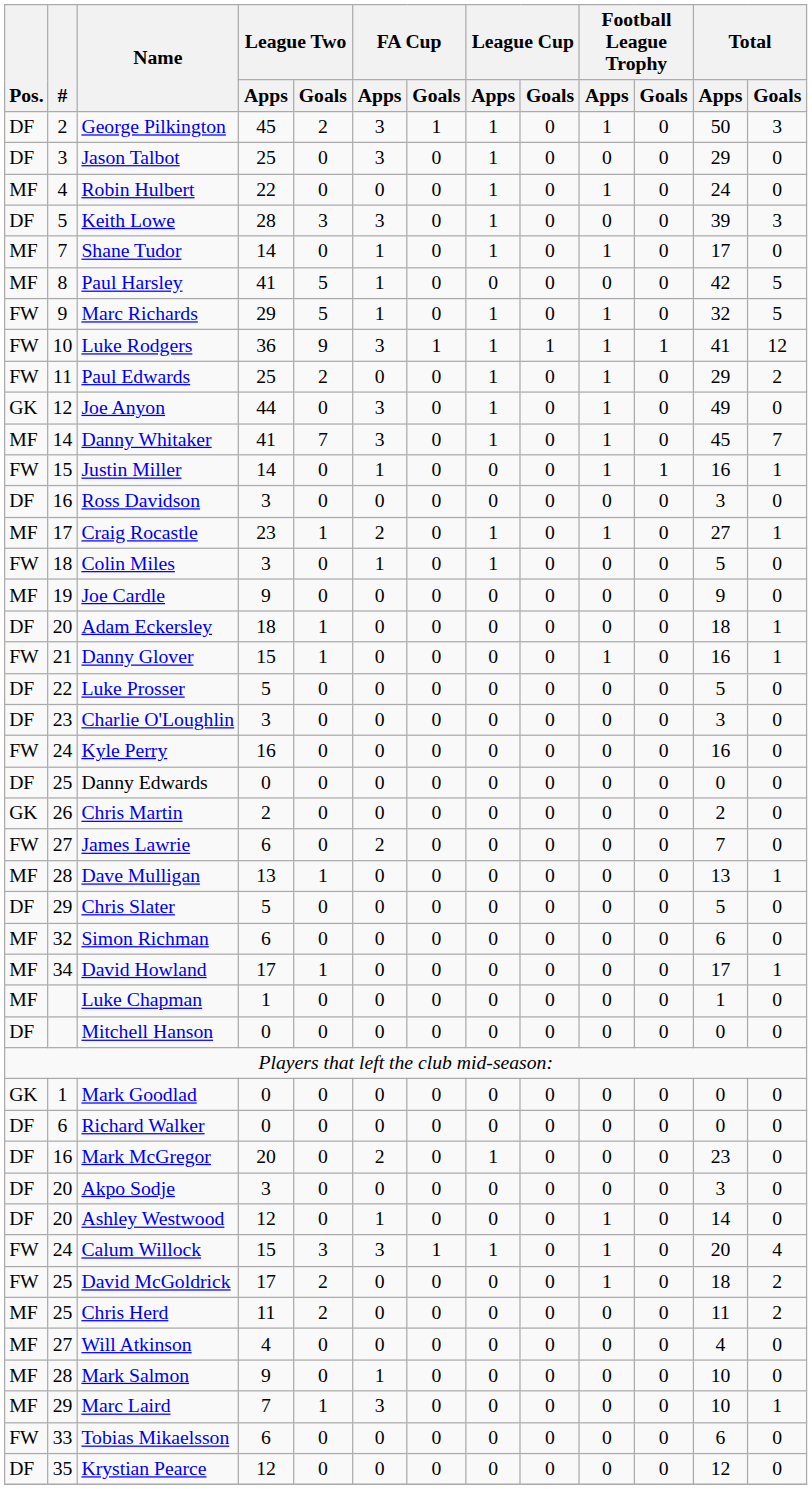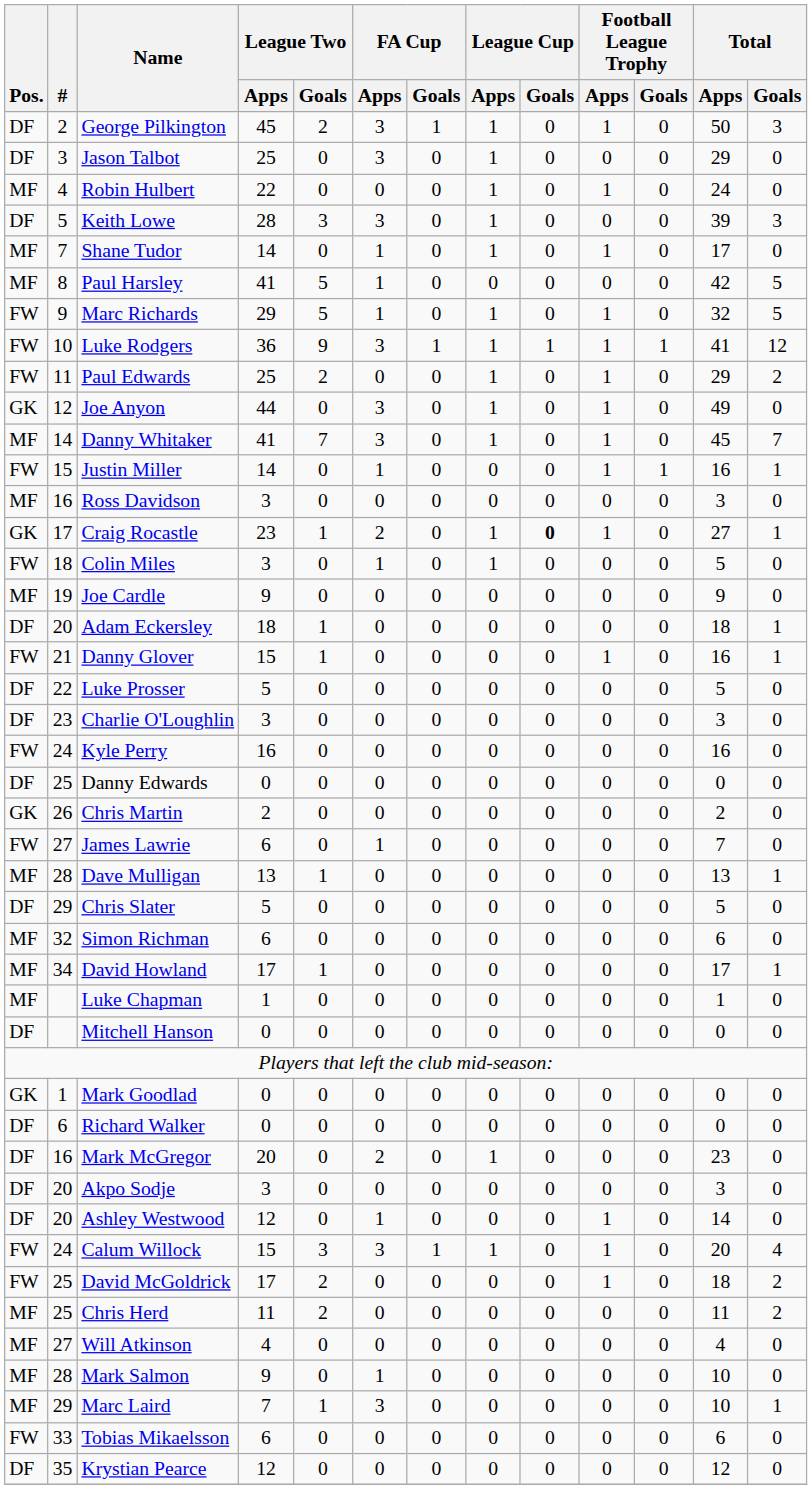Ross Davidson | Pos.: DF -> MF
Craig Rocastle | Pos.: MF -> GK
Craig Rocastle | League Cup / Goals: normal -> bold
James Lawrie | FA Cup / Apps: 2 -> 1
